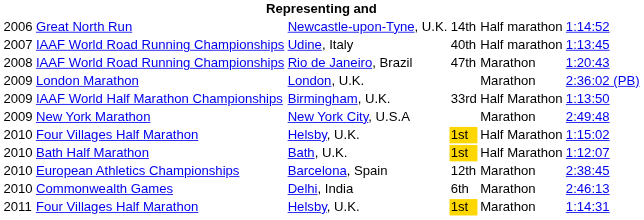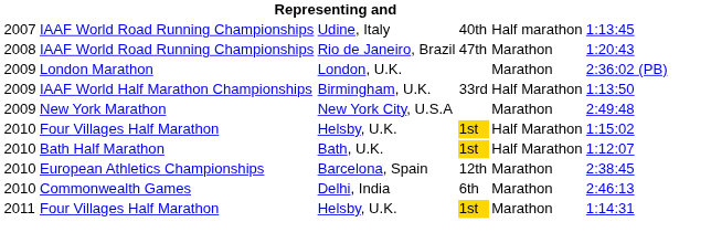- row: 2006 | Great North Run | Newcastle-upon-Tyne, U.K. | 14th | Half marathon | 1:14:52
